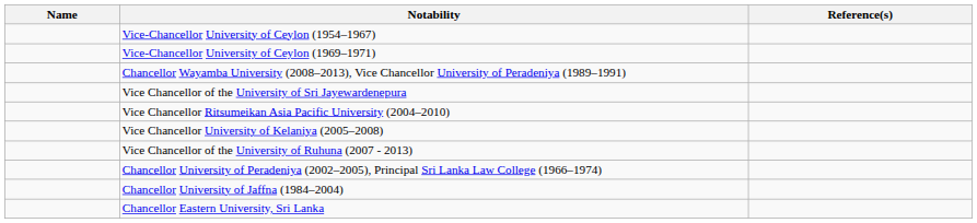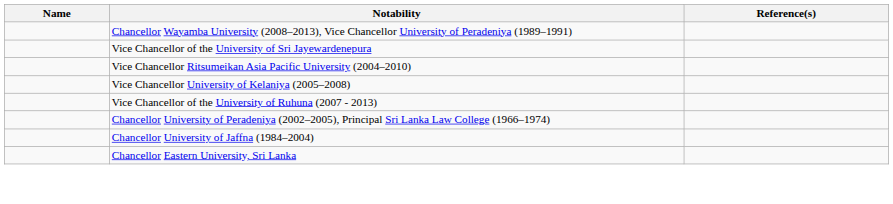- row: Vice-Chancellor University of Ceylon (1954–1967)
- row: Vice-Chancellor University of Ceylon (1969–1971)
